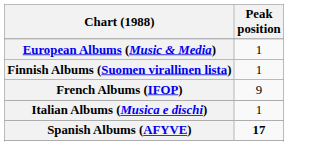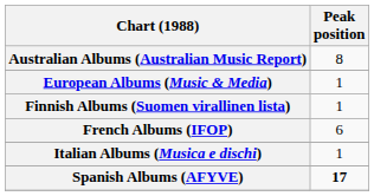+ row: Australian Albums (Australian Music Report) | 8
French Albums (IFOP) | Peak position: 9 -> 6
